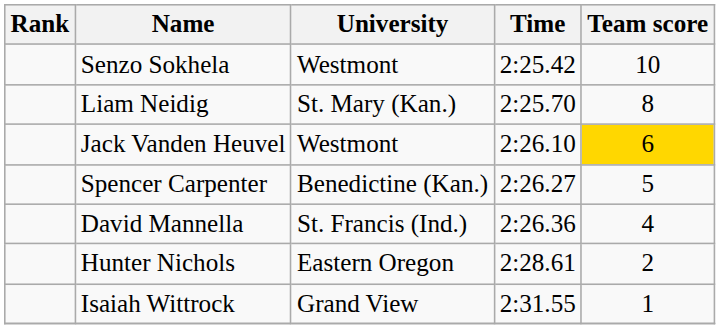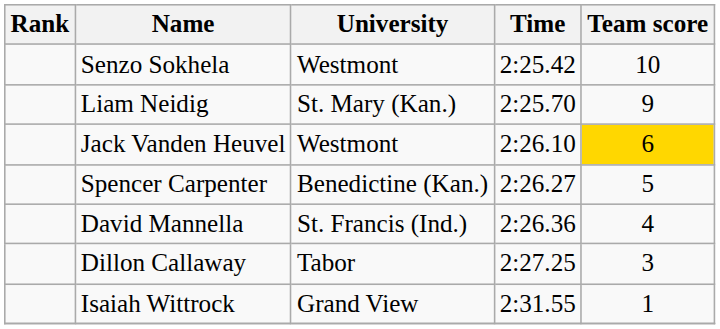Liam Neidig | Team score: 8 -> 9
+ row: Dillon Callaway | Tabor | 2:27.25 | 3
- row: Hunter Nichols | Eastern Oregon | 2:28.61 | 2
